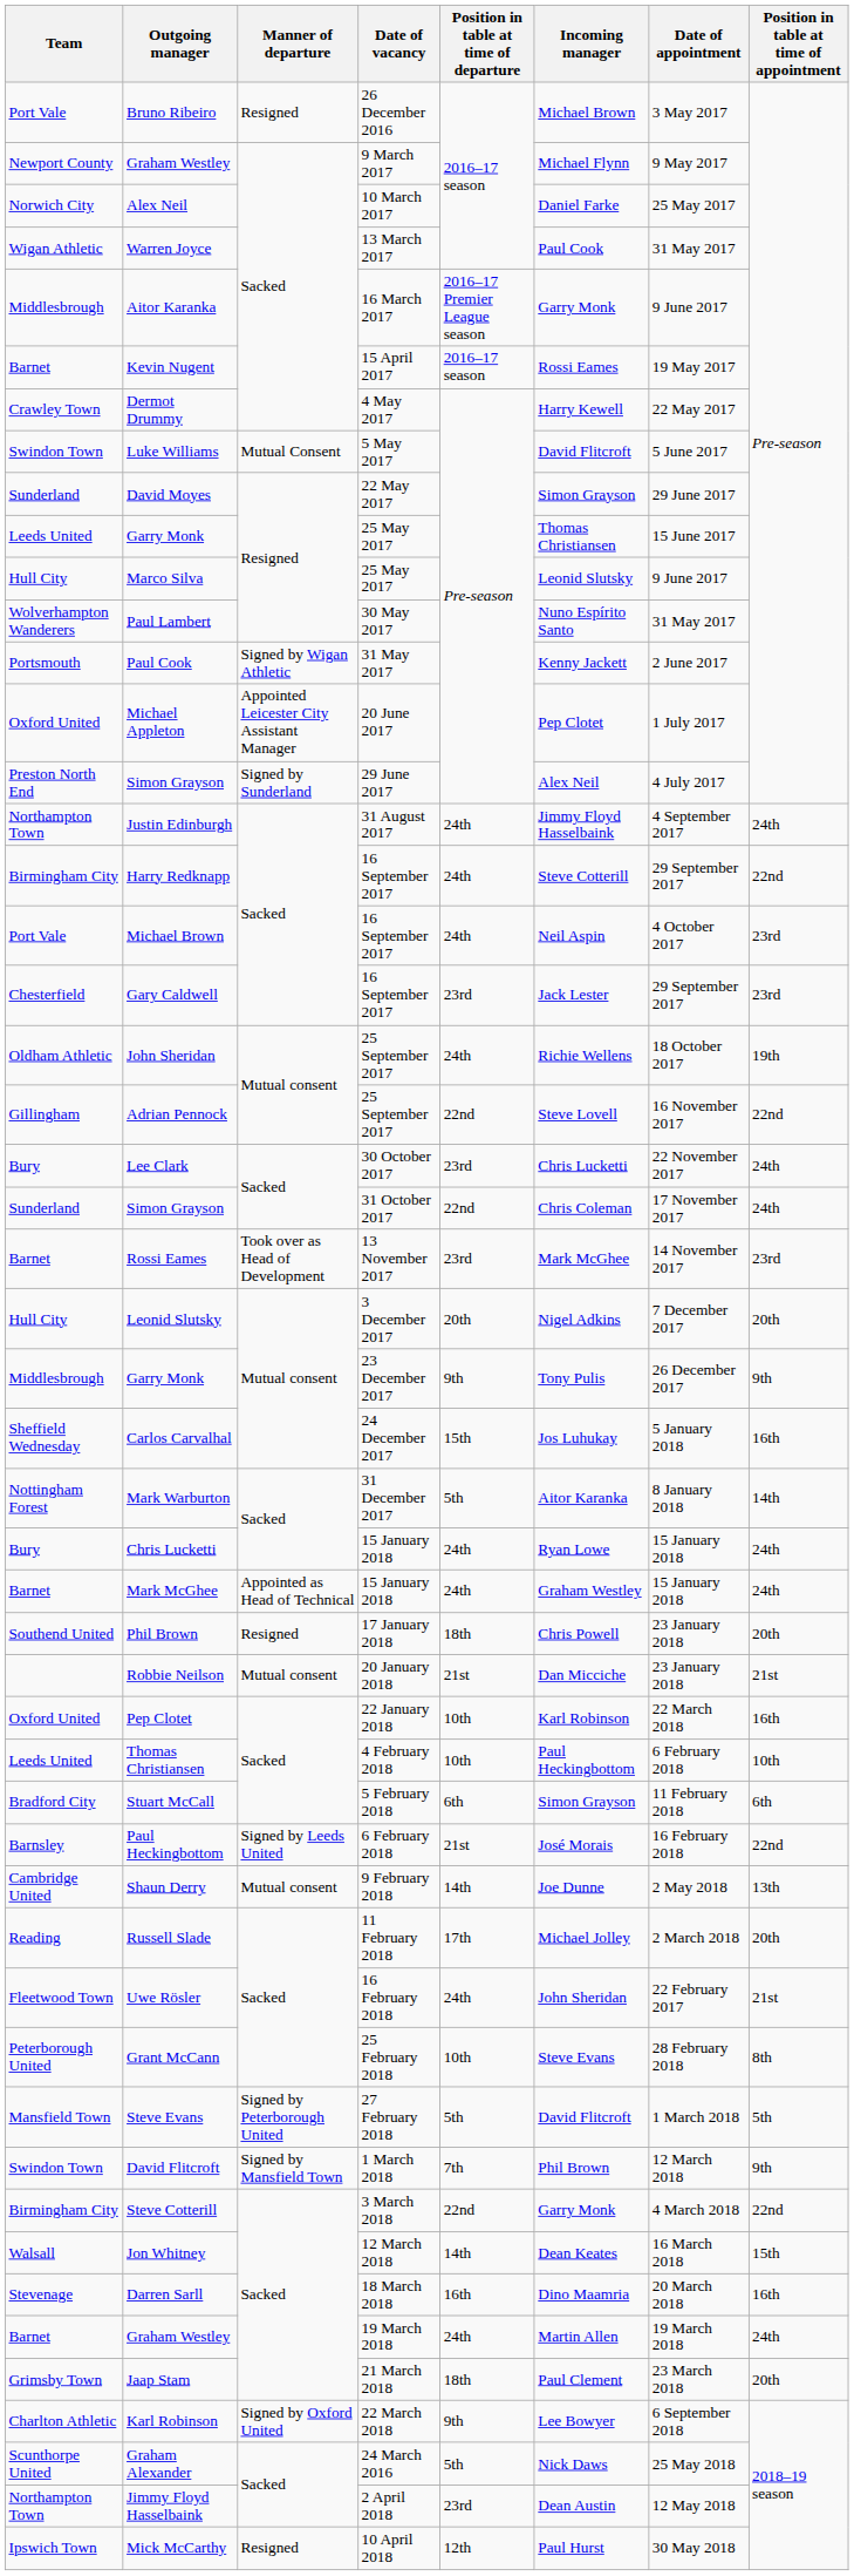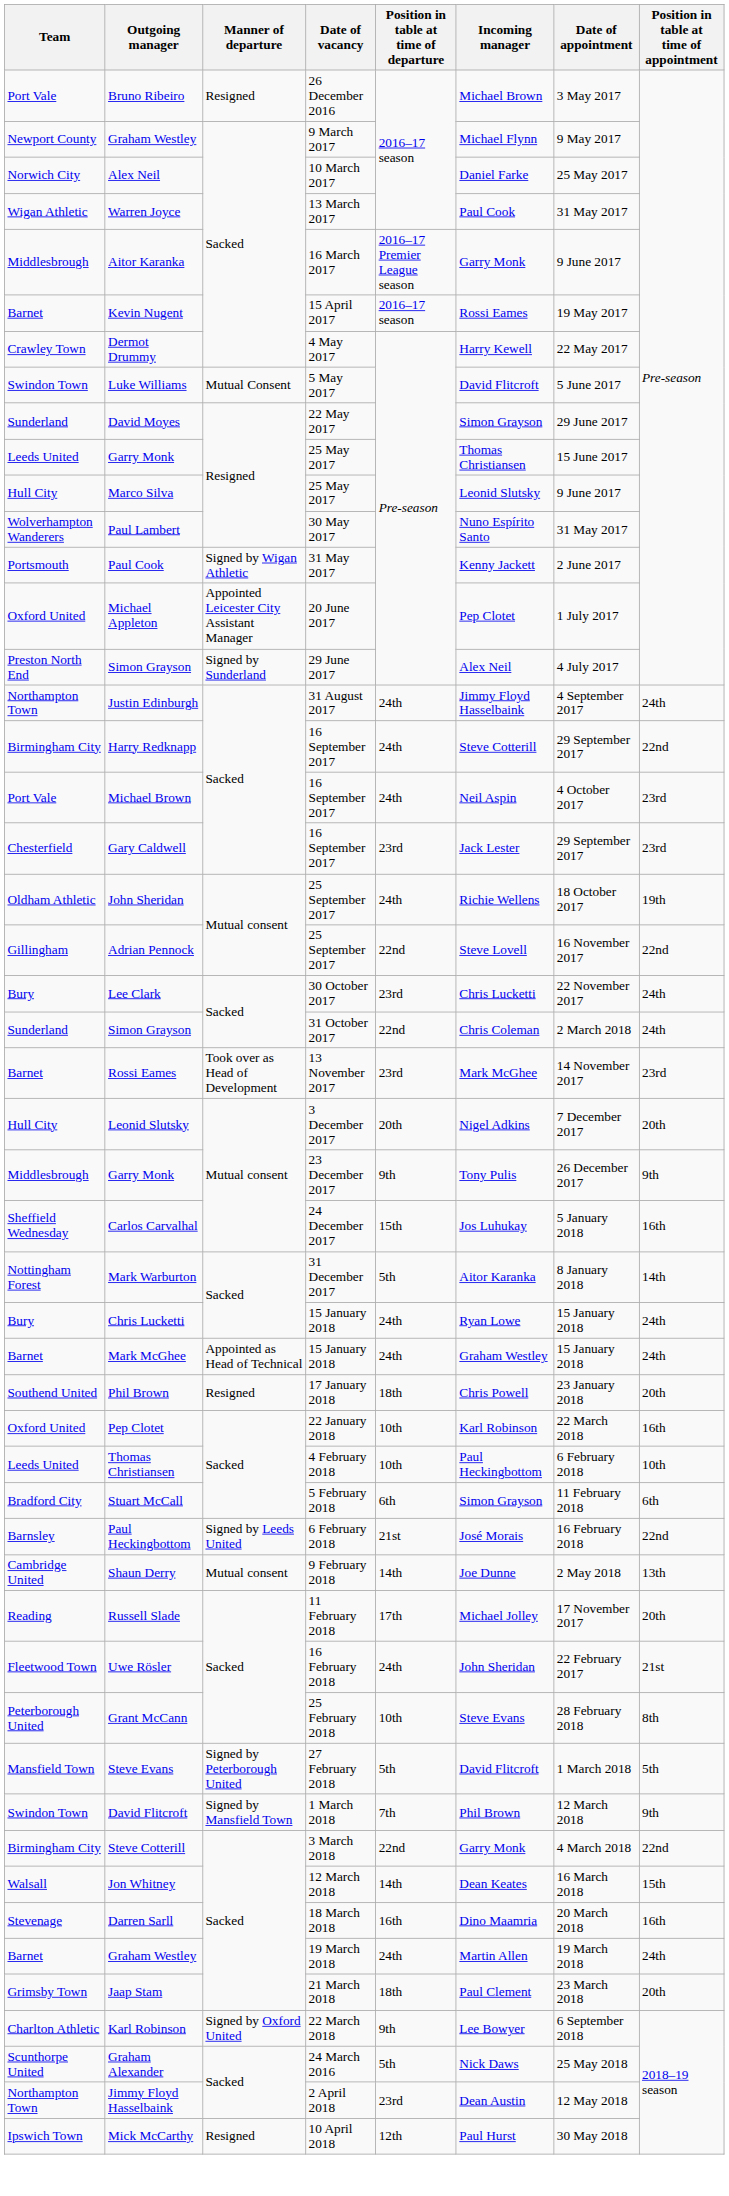Simon Grayson / 31 October 2017 | Date of appointment: 17 November 2017 -> 2 March 2018
- row: Robbie Neilson | Mutual consent | 20 January 2018 | 21st | Dan Micciche | 23 January 2018 | 21st
Russell Slade | Date of appointment: 2 March 2018 -> 17 November 2017
